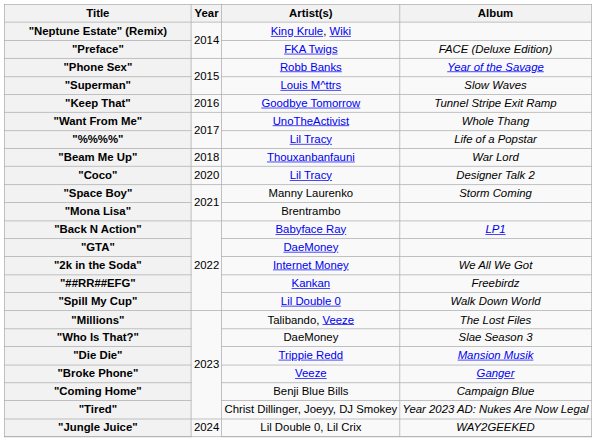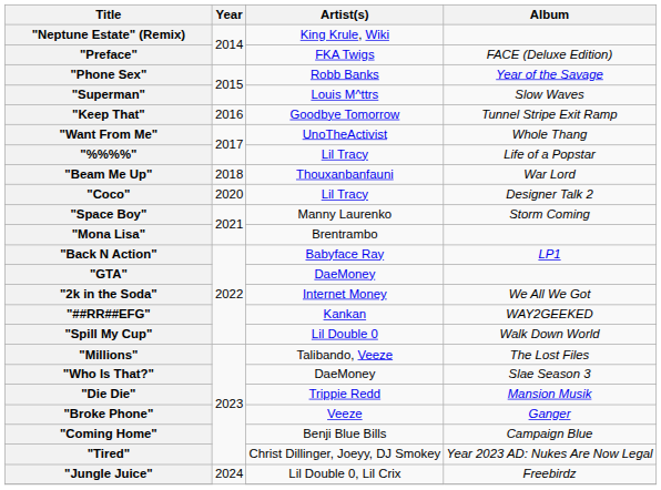"##RR##EFG" | Album: Freebirdz -> WAY2GEEKED
"Jungle Juice" | Album: WAY2GEEKED -> Freebirdz
